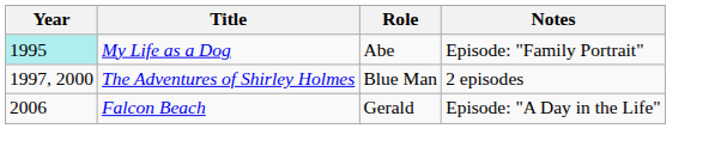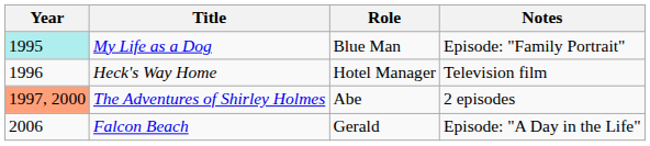My Life as a Dog | Role: Abe -> Blue Man
+ row: 1996 | Heck's Way Home | Hotel Manager | Television film
The Adventures of Shirley Holmes | Year: no background -> lightsalmon background
The Adventures of Shirley Holmes | Role: Blue Man -> Abe
